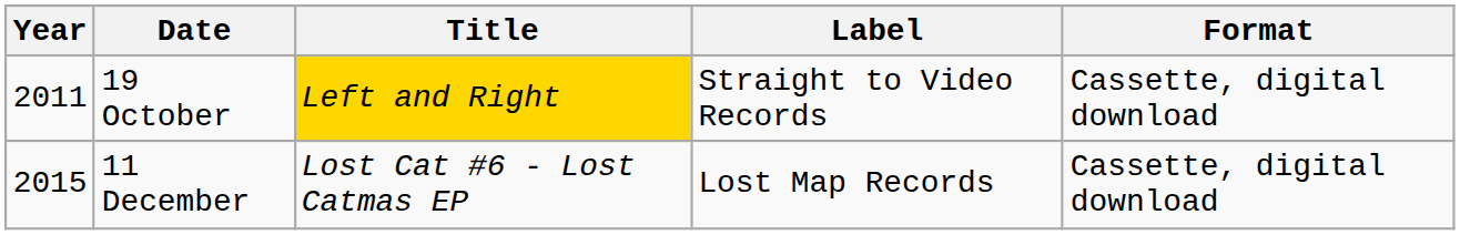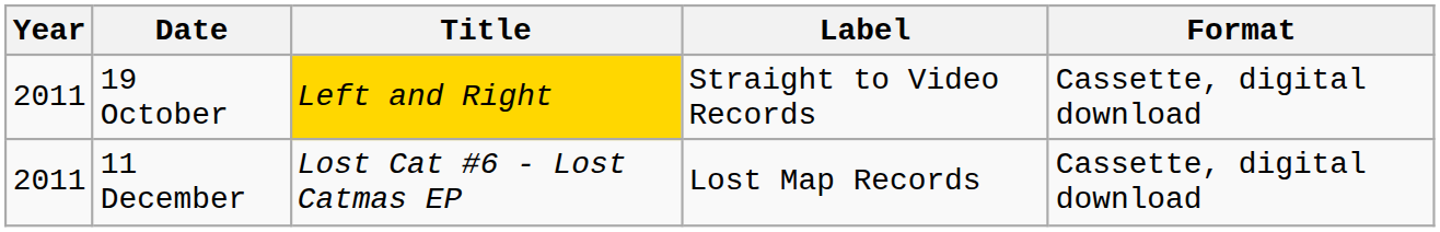11 December | Year: 2015 -> 2011
